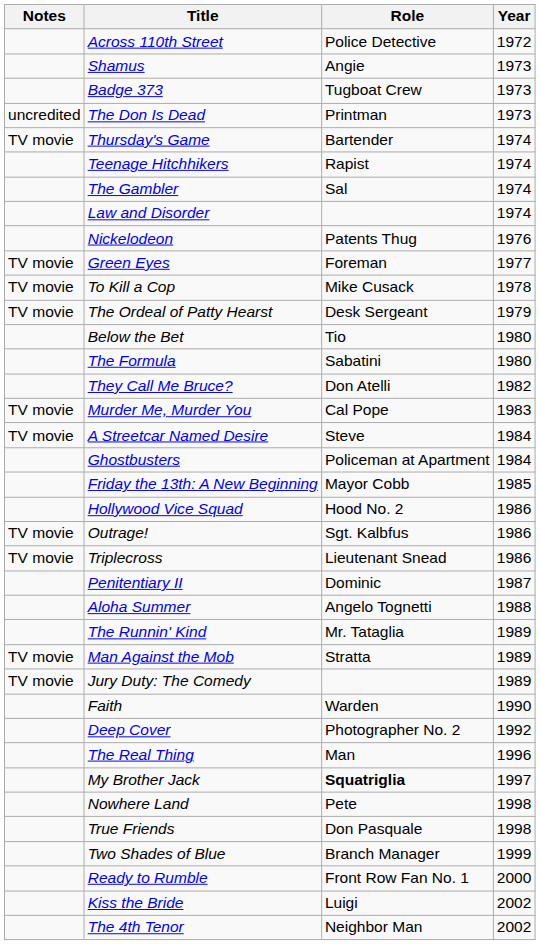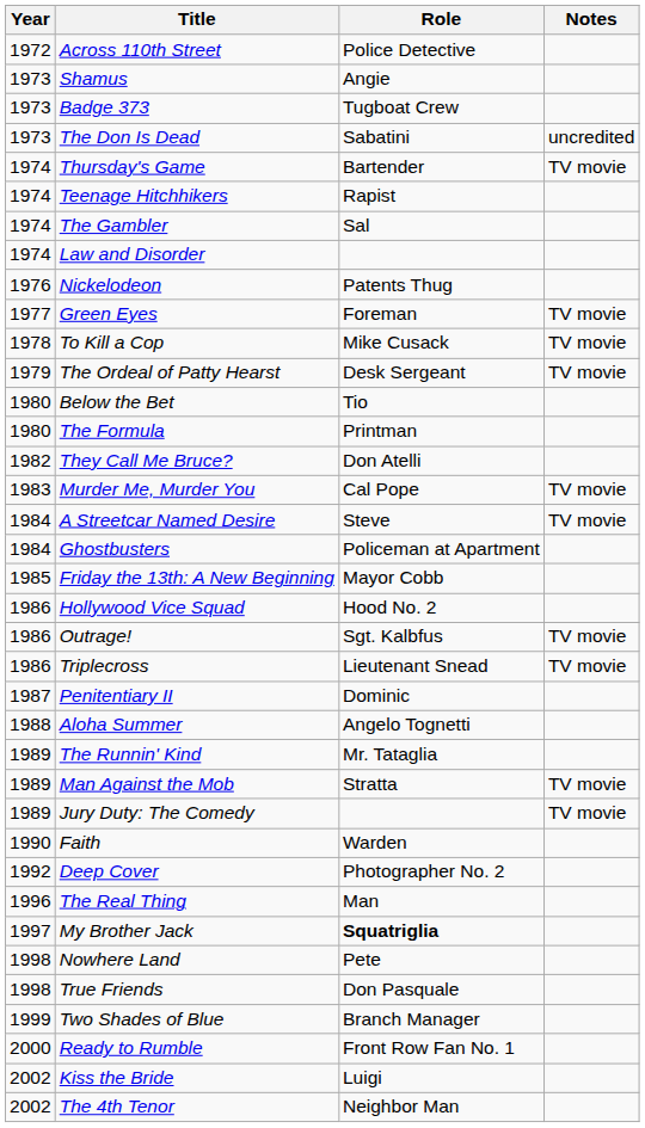columns swapped: Year <-> Notes
The Don Is Dead | Role: Printman -> Sabatini
The Formula | Role: Sabatini -> Printman
